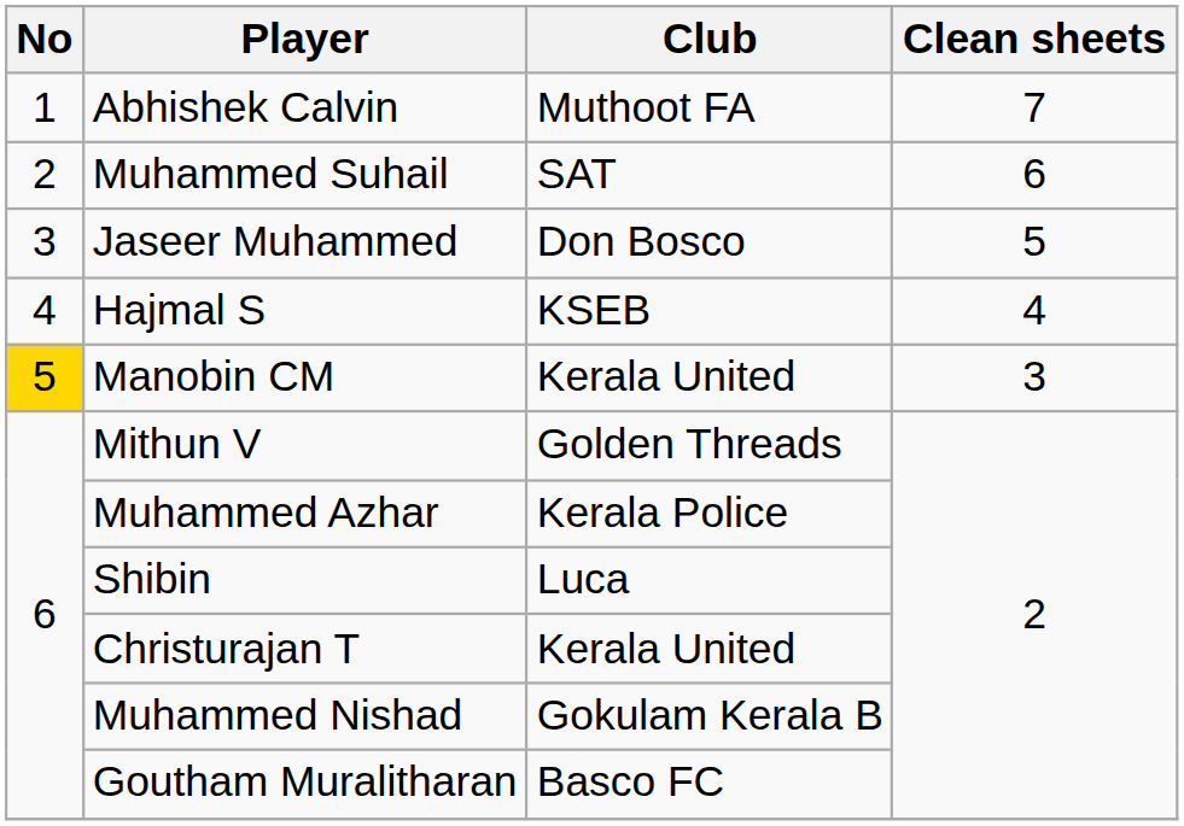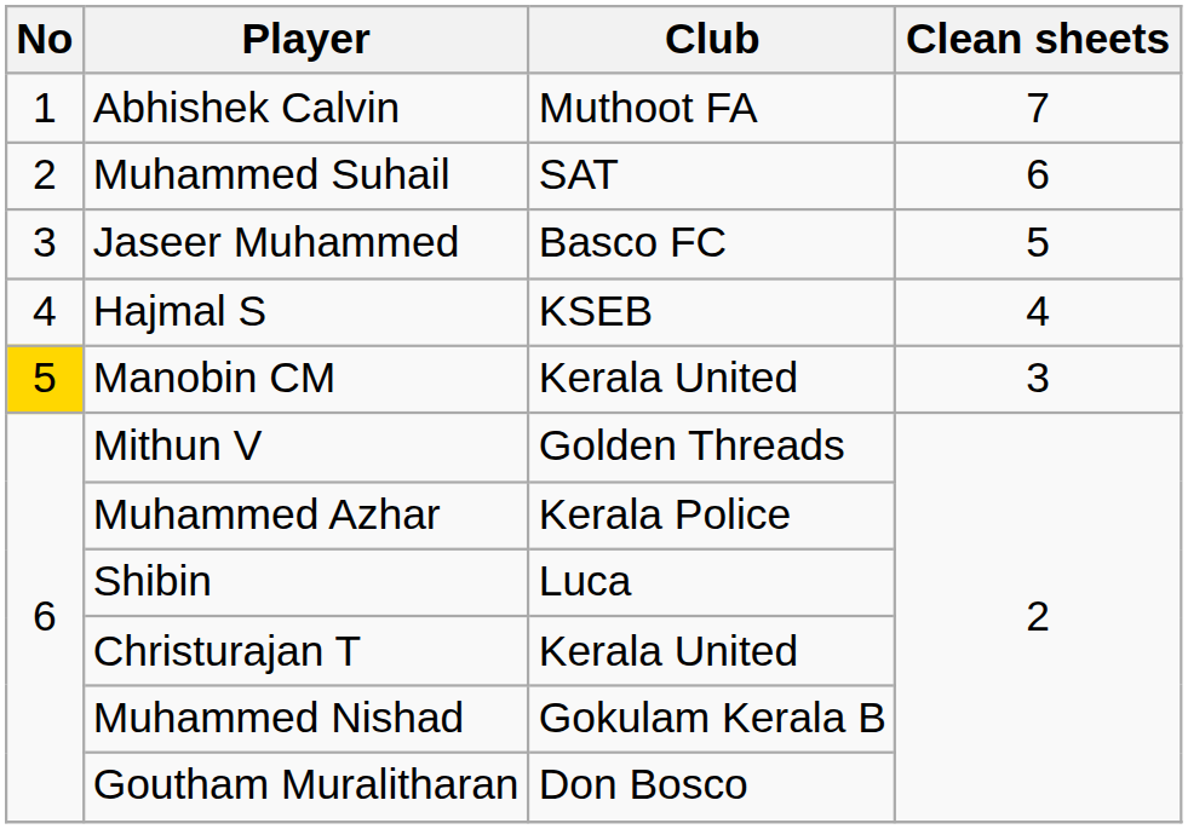Jaseer Muhammed | Club: Don Bosco -> Basco FC
Goutham Muralitharan | Club: Basco FC -> Don Bosco
